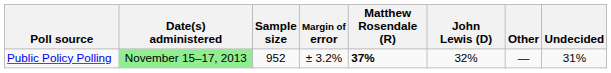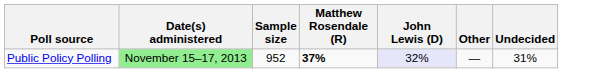- column: Margin of error | ± 3.2%
Public Policy Polling | John Lewis (D): no background -> lavender background
